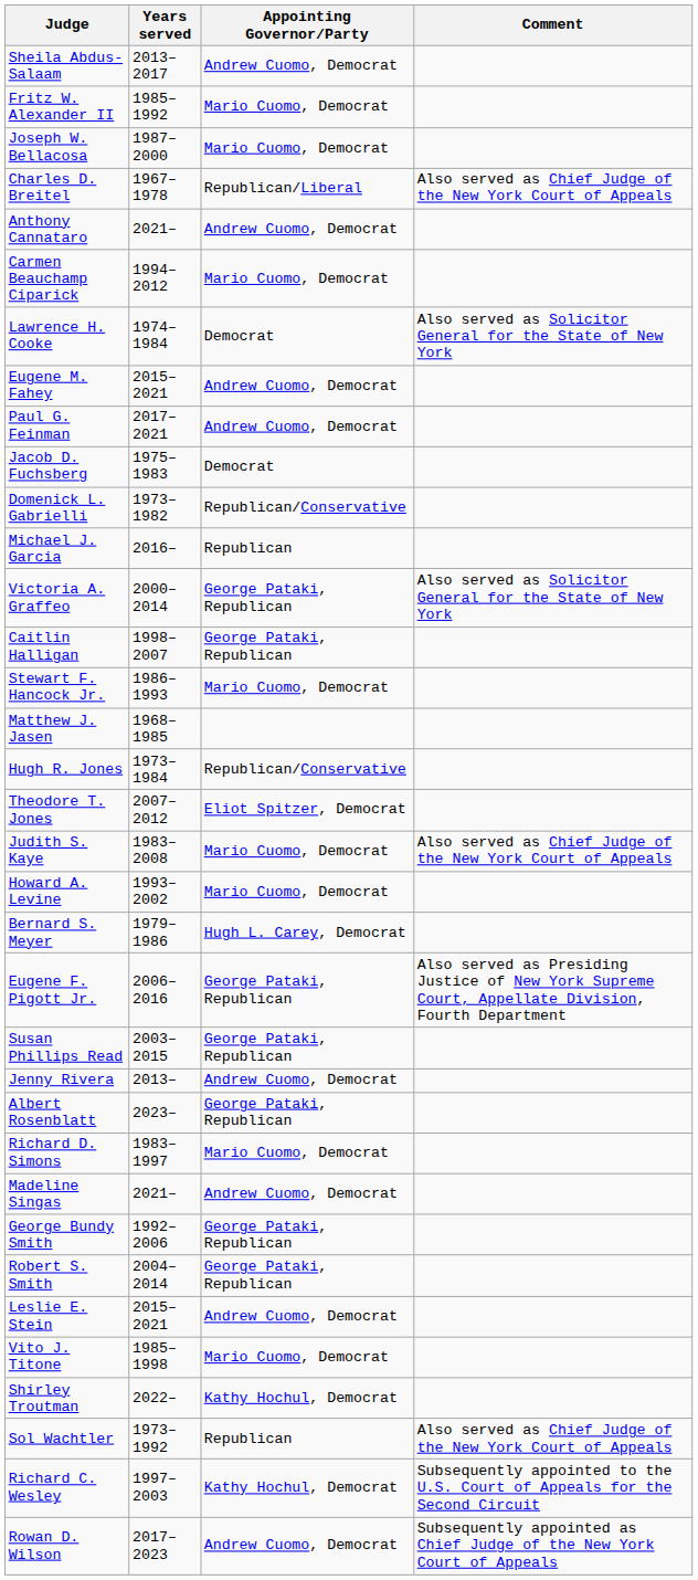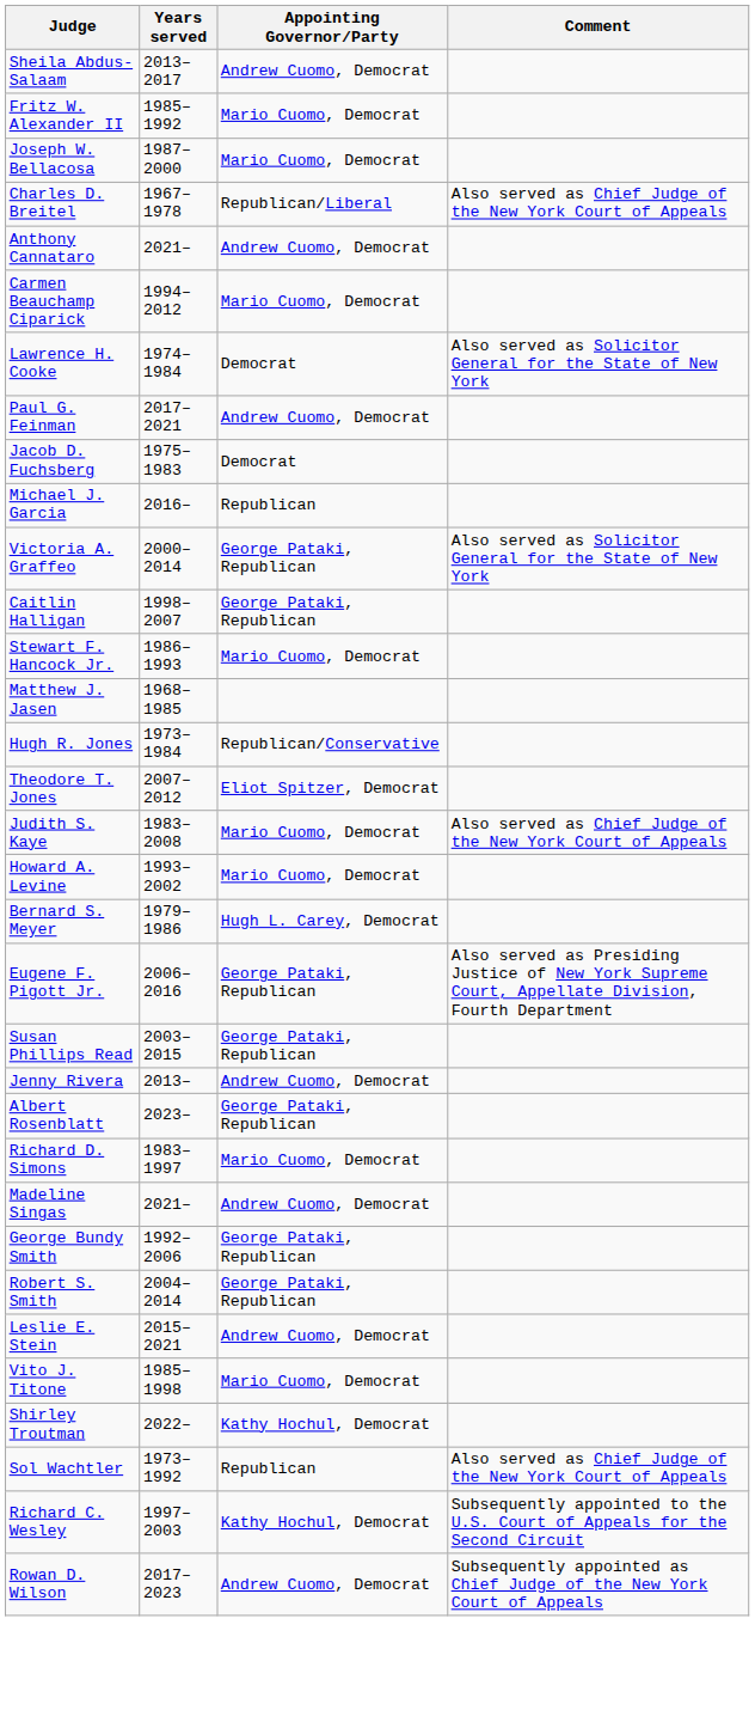- row: Eugene M. Fahey | 2015–2021 | Andrew Cuomo, Democrat
- row: Domenick L. Gabrielli | 1973–1982 | Republican/Conservative
